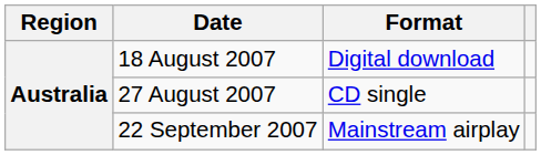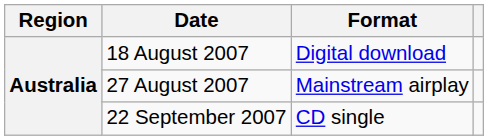27 August 2007 | Format: CD single -> Mainstream airplay
22 September 2007 | Format: Mainstream airplay -> CD single
